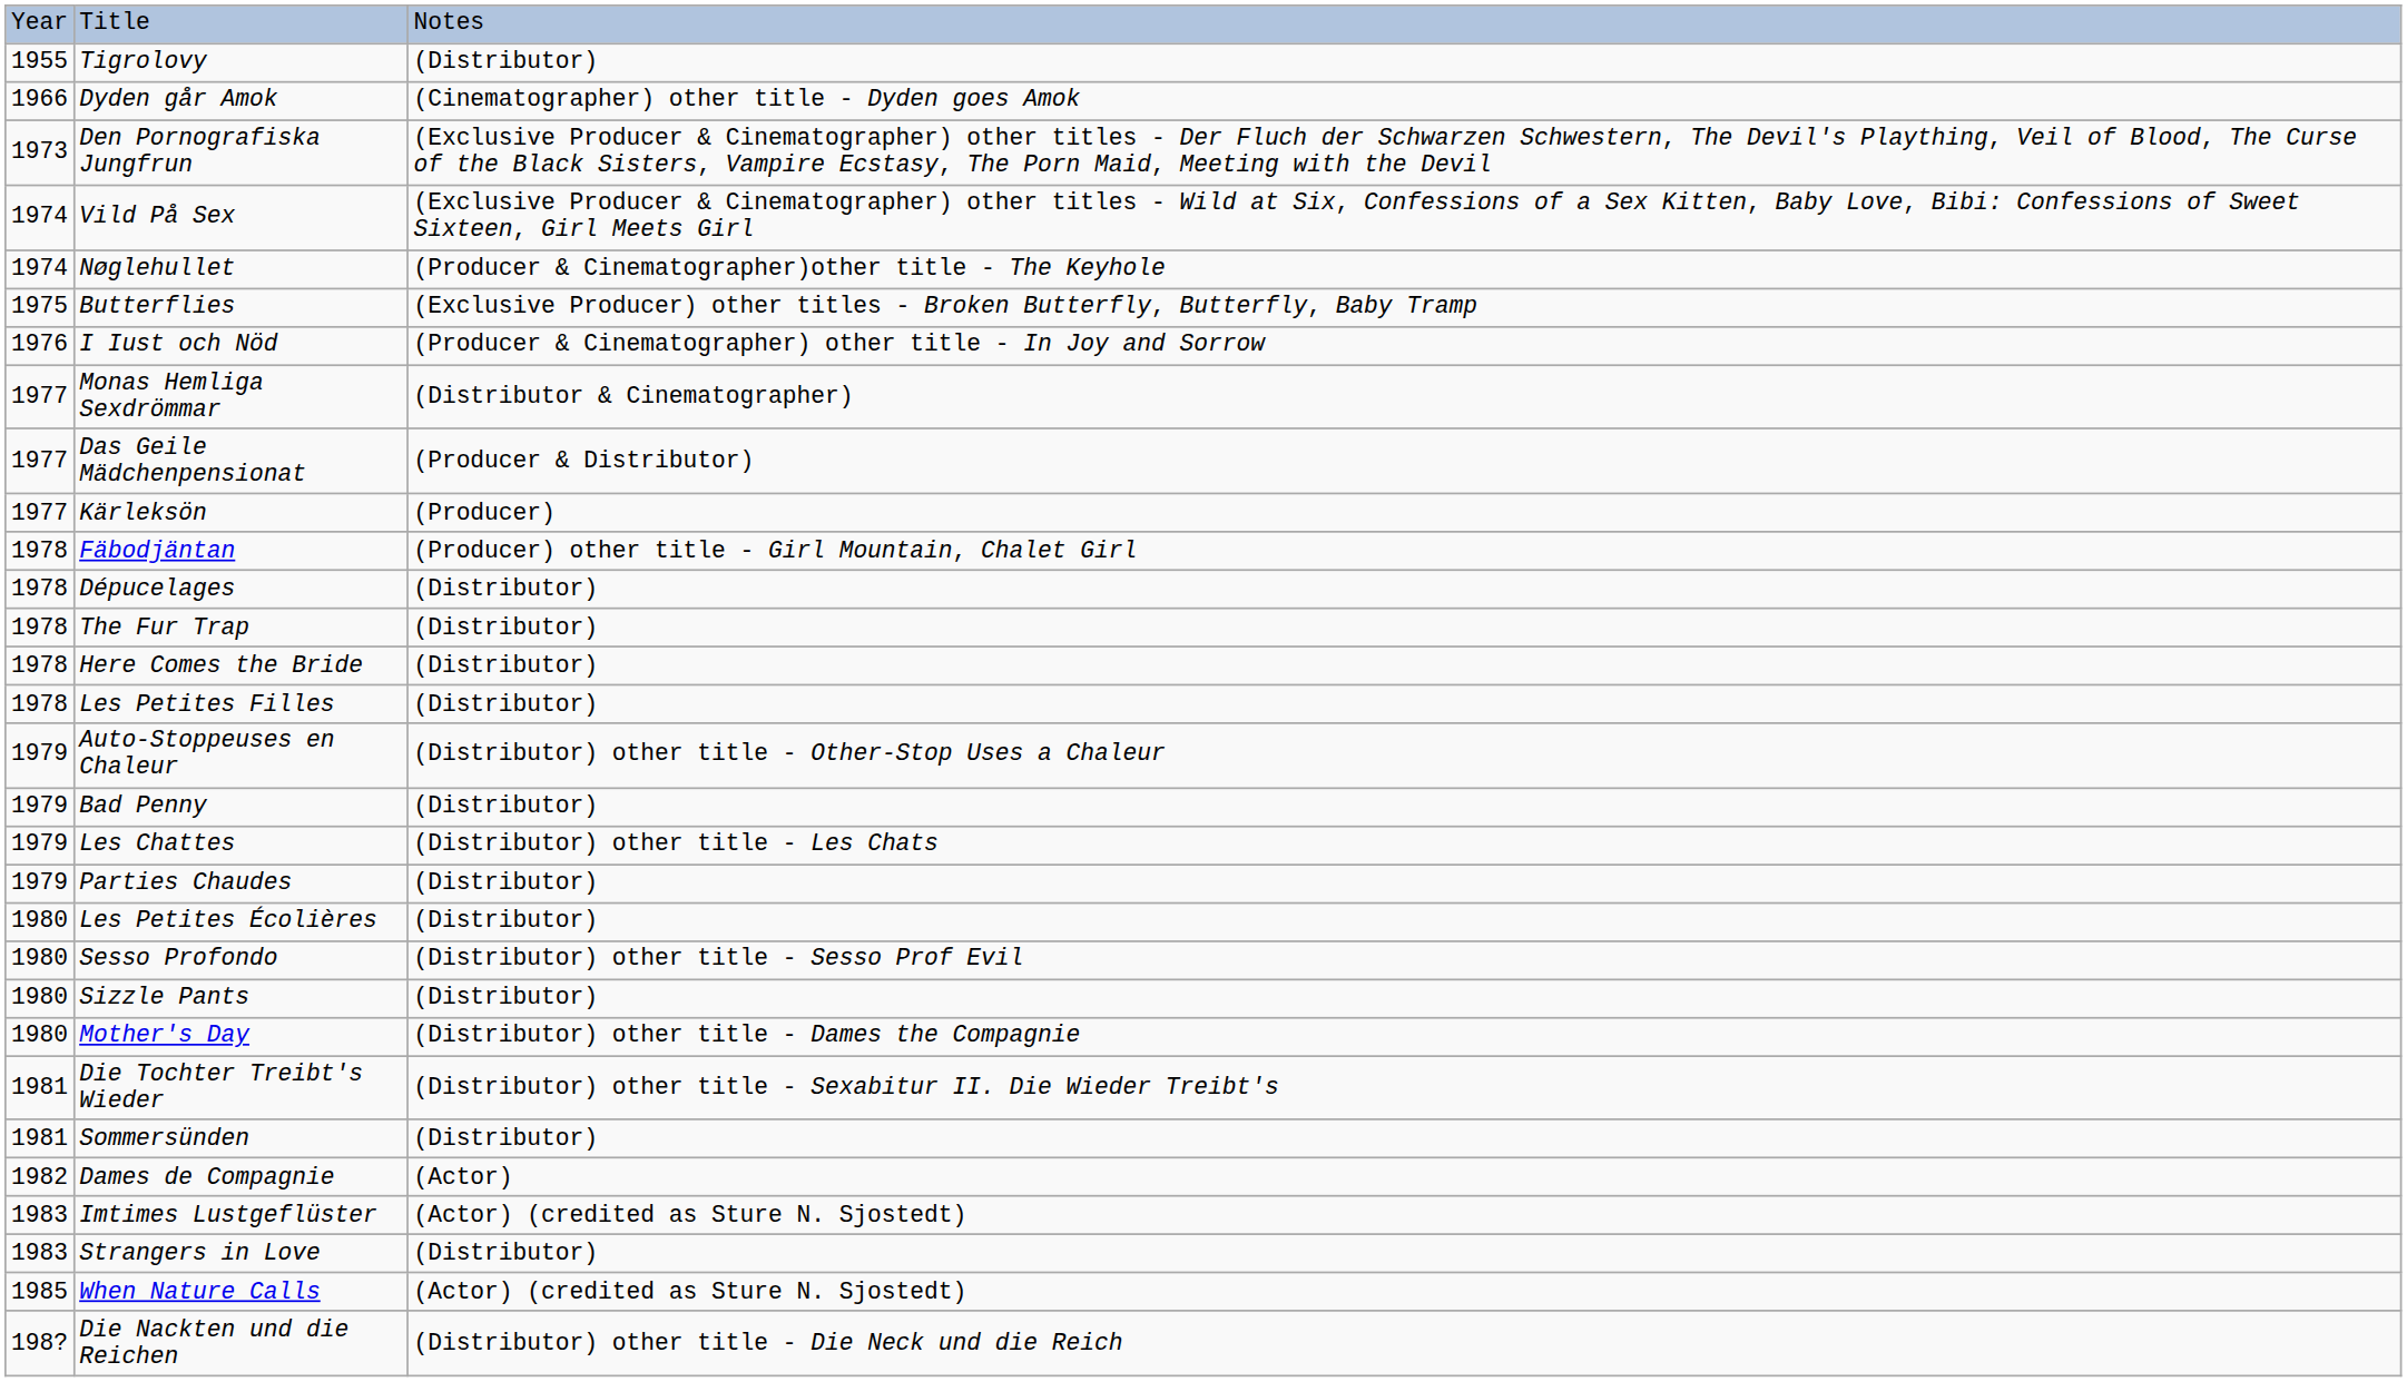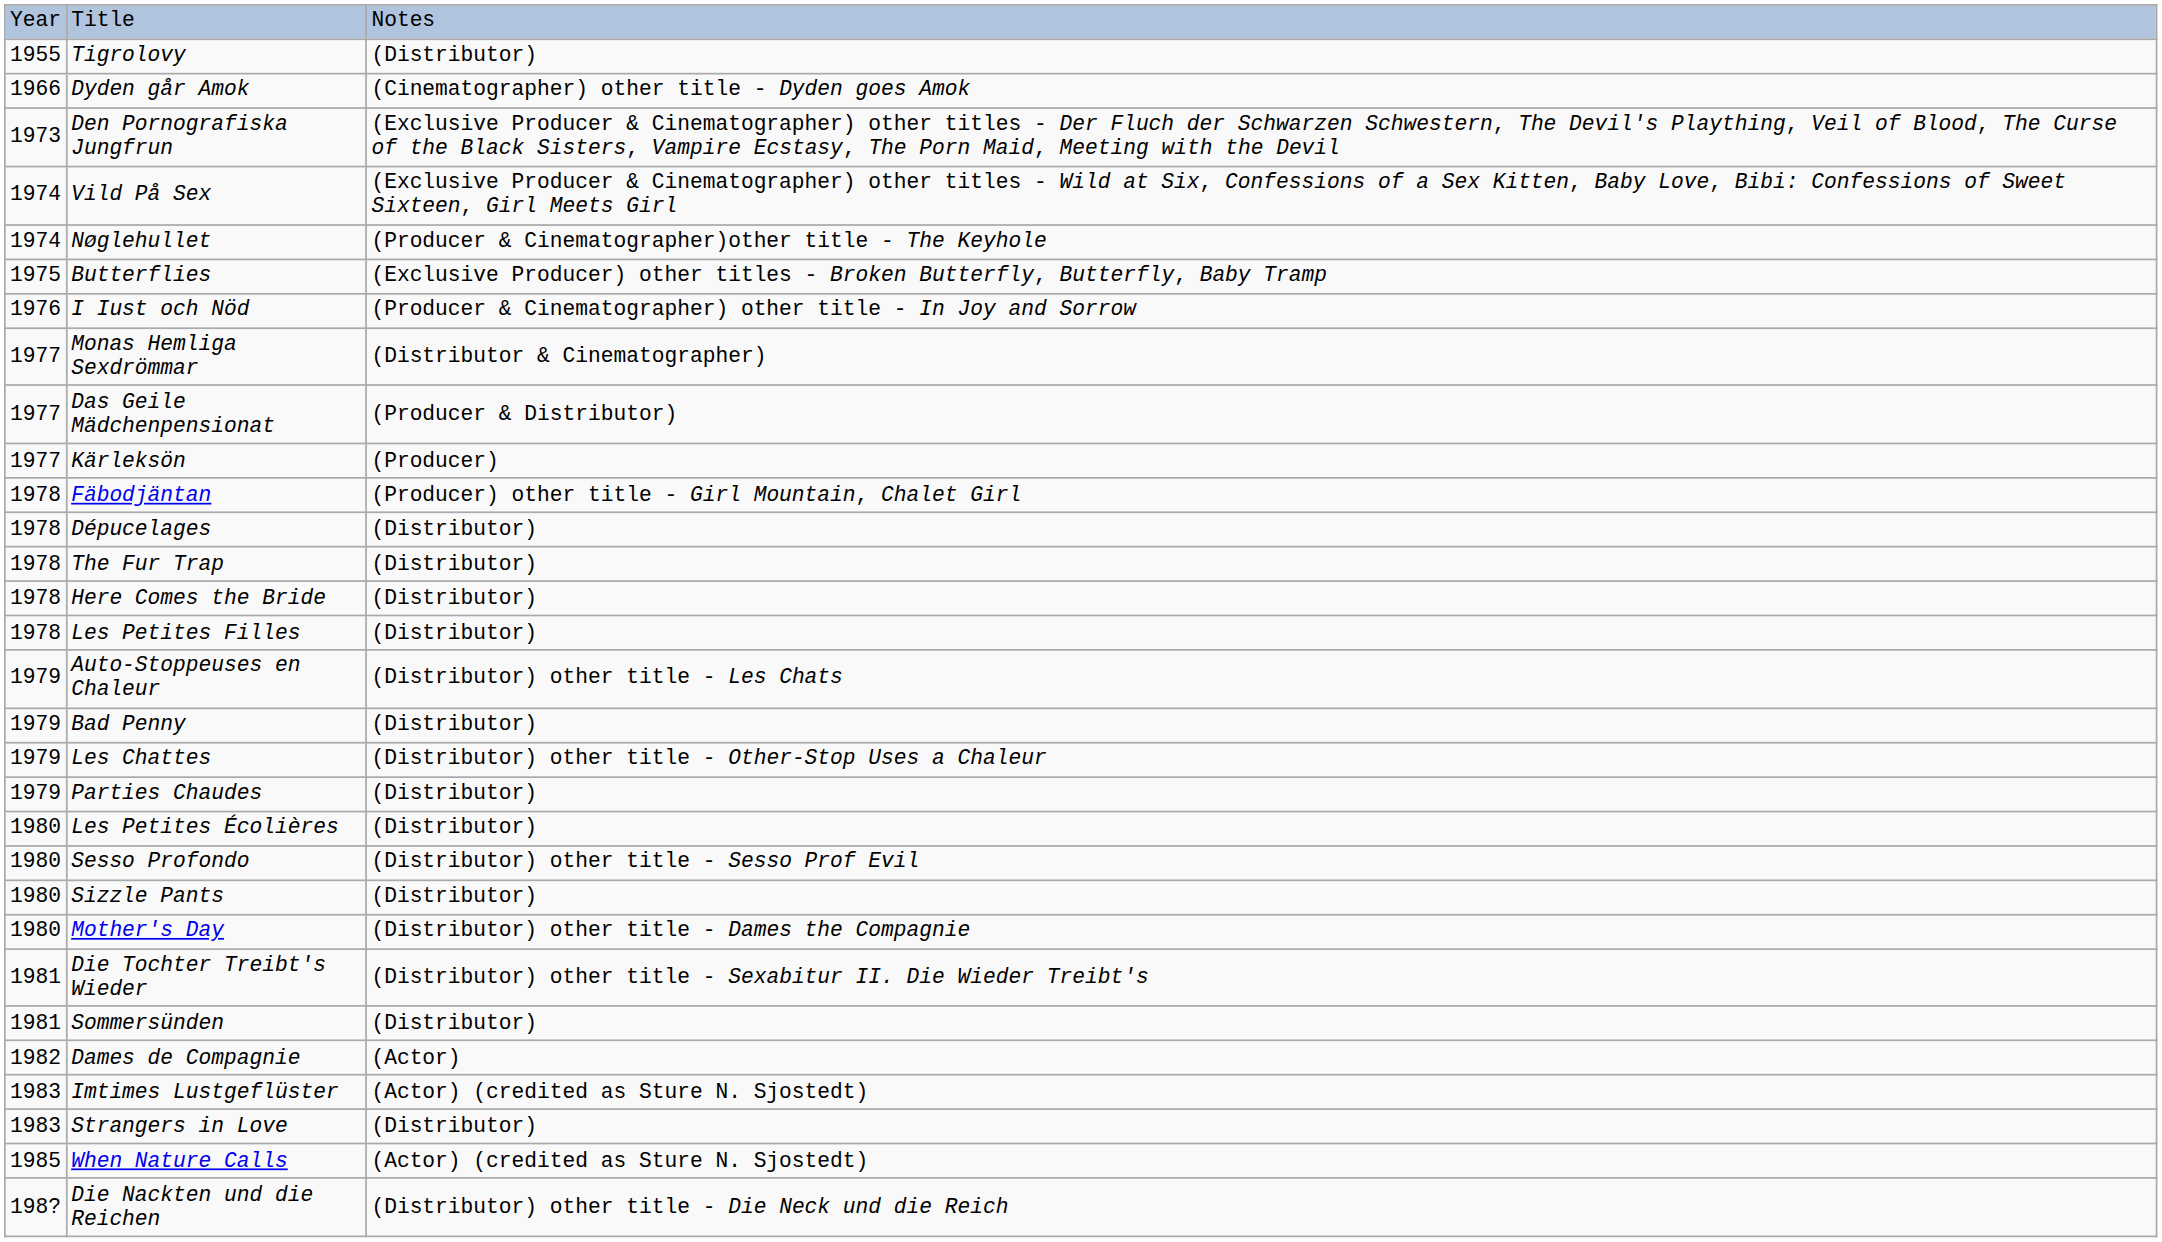Auto-Stoppeuses en Chaleur | column 3: (Distributor) other title - Other-Stop Uses a Chaleur -> (Distributor) other title - Les Chats
Les Chattes | column 3: (Distributor) other title - Les Chats -> (Distributor) other title - Other-Stop Uses a Chaleur
